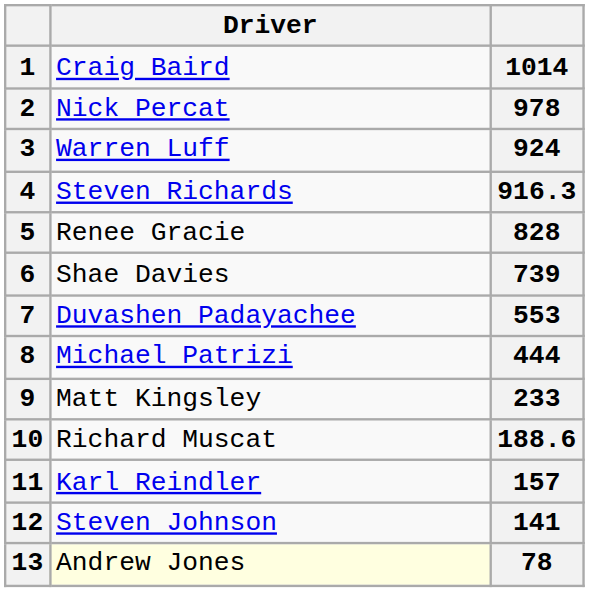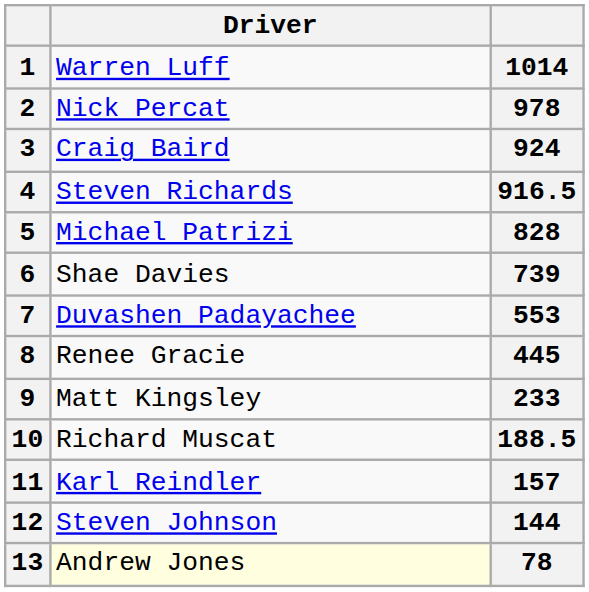1 | Driver: Craig Baird -> Warren Luff
3 | Driver: Warren Luff -> Craig Baird
4 | column 3: 916.3 -> 916.5
5 | Driver: Renee Gracie -> Michael Patrizi
8 | Driver: Michael Patrizi -> Renee Gracie
8 | column 3: 444 -> 445
10 | column 3: 188.6 -> 188.5
12 | column 3: 141 -> 144
